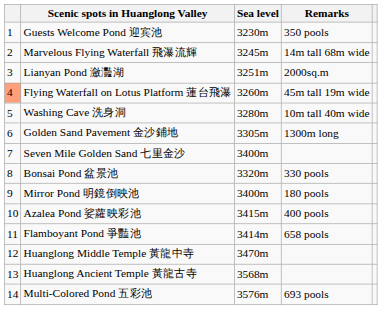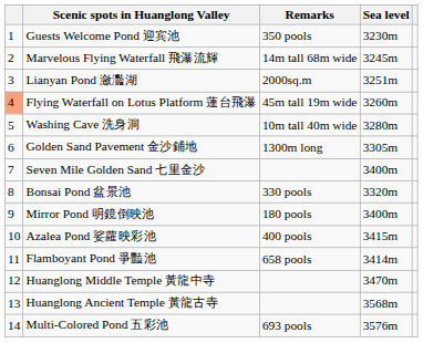columns swapped: Sea level <-> Remarks
